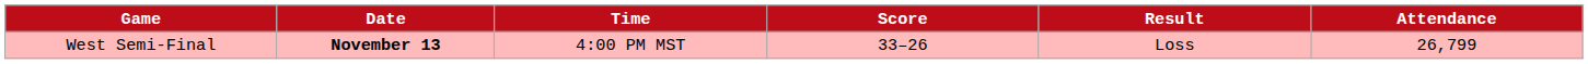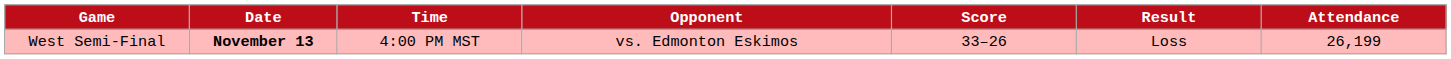+ column: Opponent | vs. Edmonton Eskimos
West Semi-Final | Attendance: 26,799 -> 26,199
